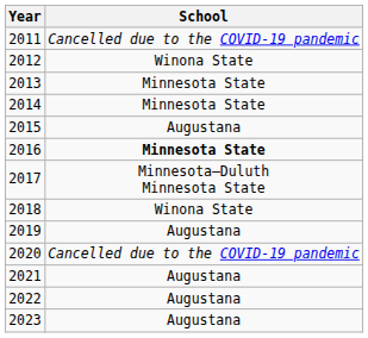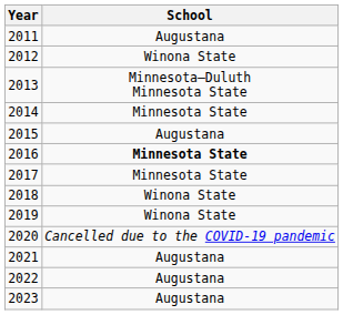2011 | School: Cancelled due to the COVID-19 pandemic -> Augustana
2013 | School: Minnesota State -> Minnesota–Duluth Minnesota State
2017 | School: Minnesota–Duluth Minnesota State -> Minnesota State
2019 | School: Augustana -> Winona State
